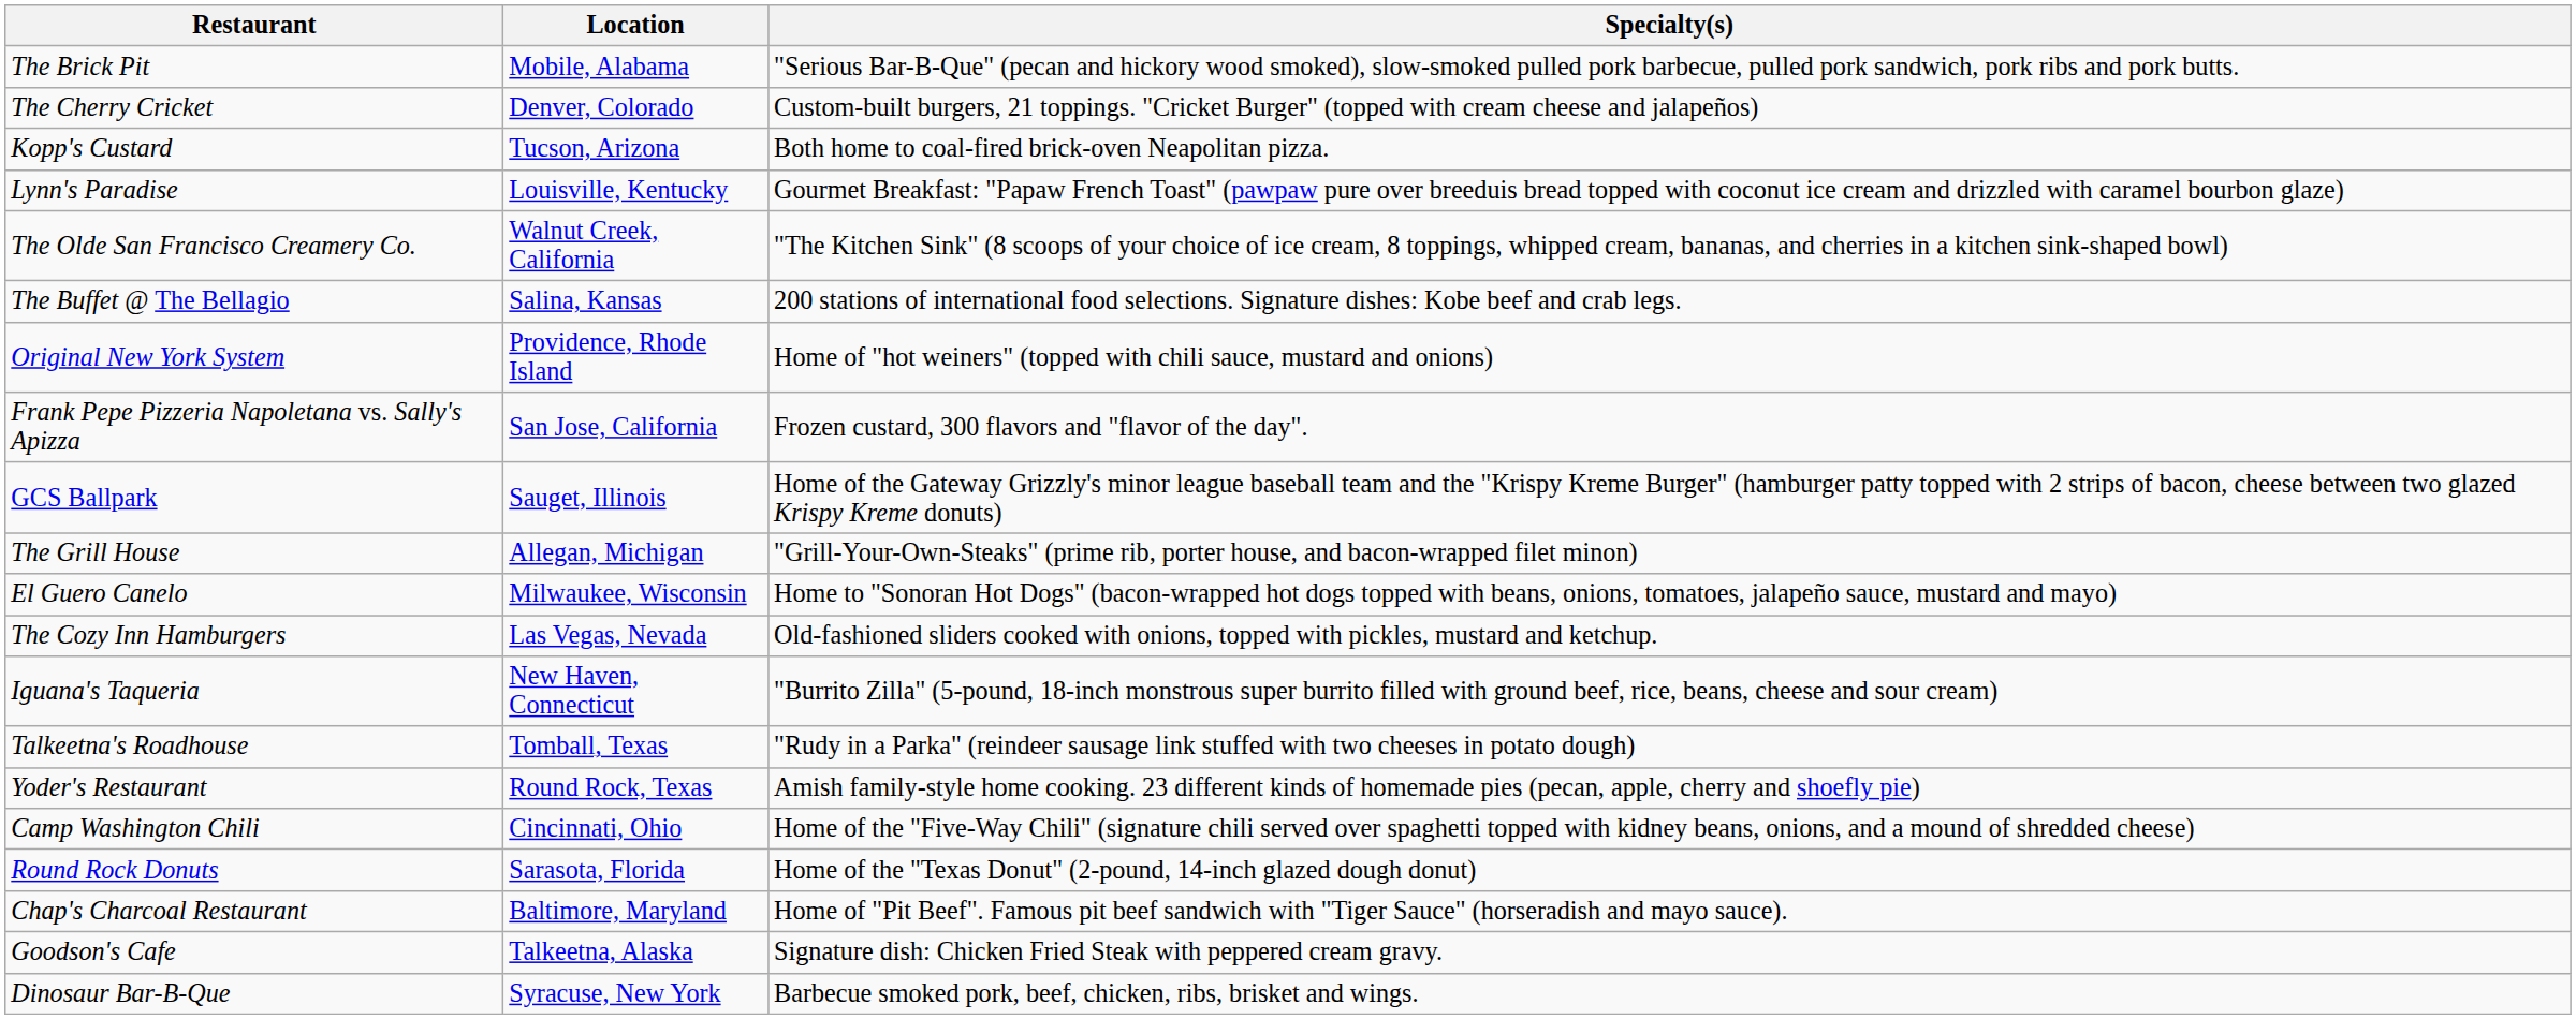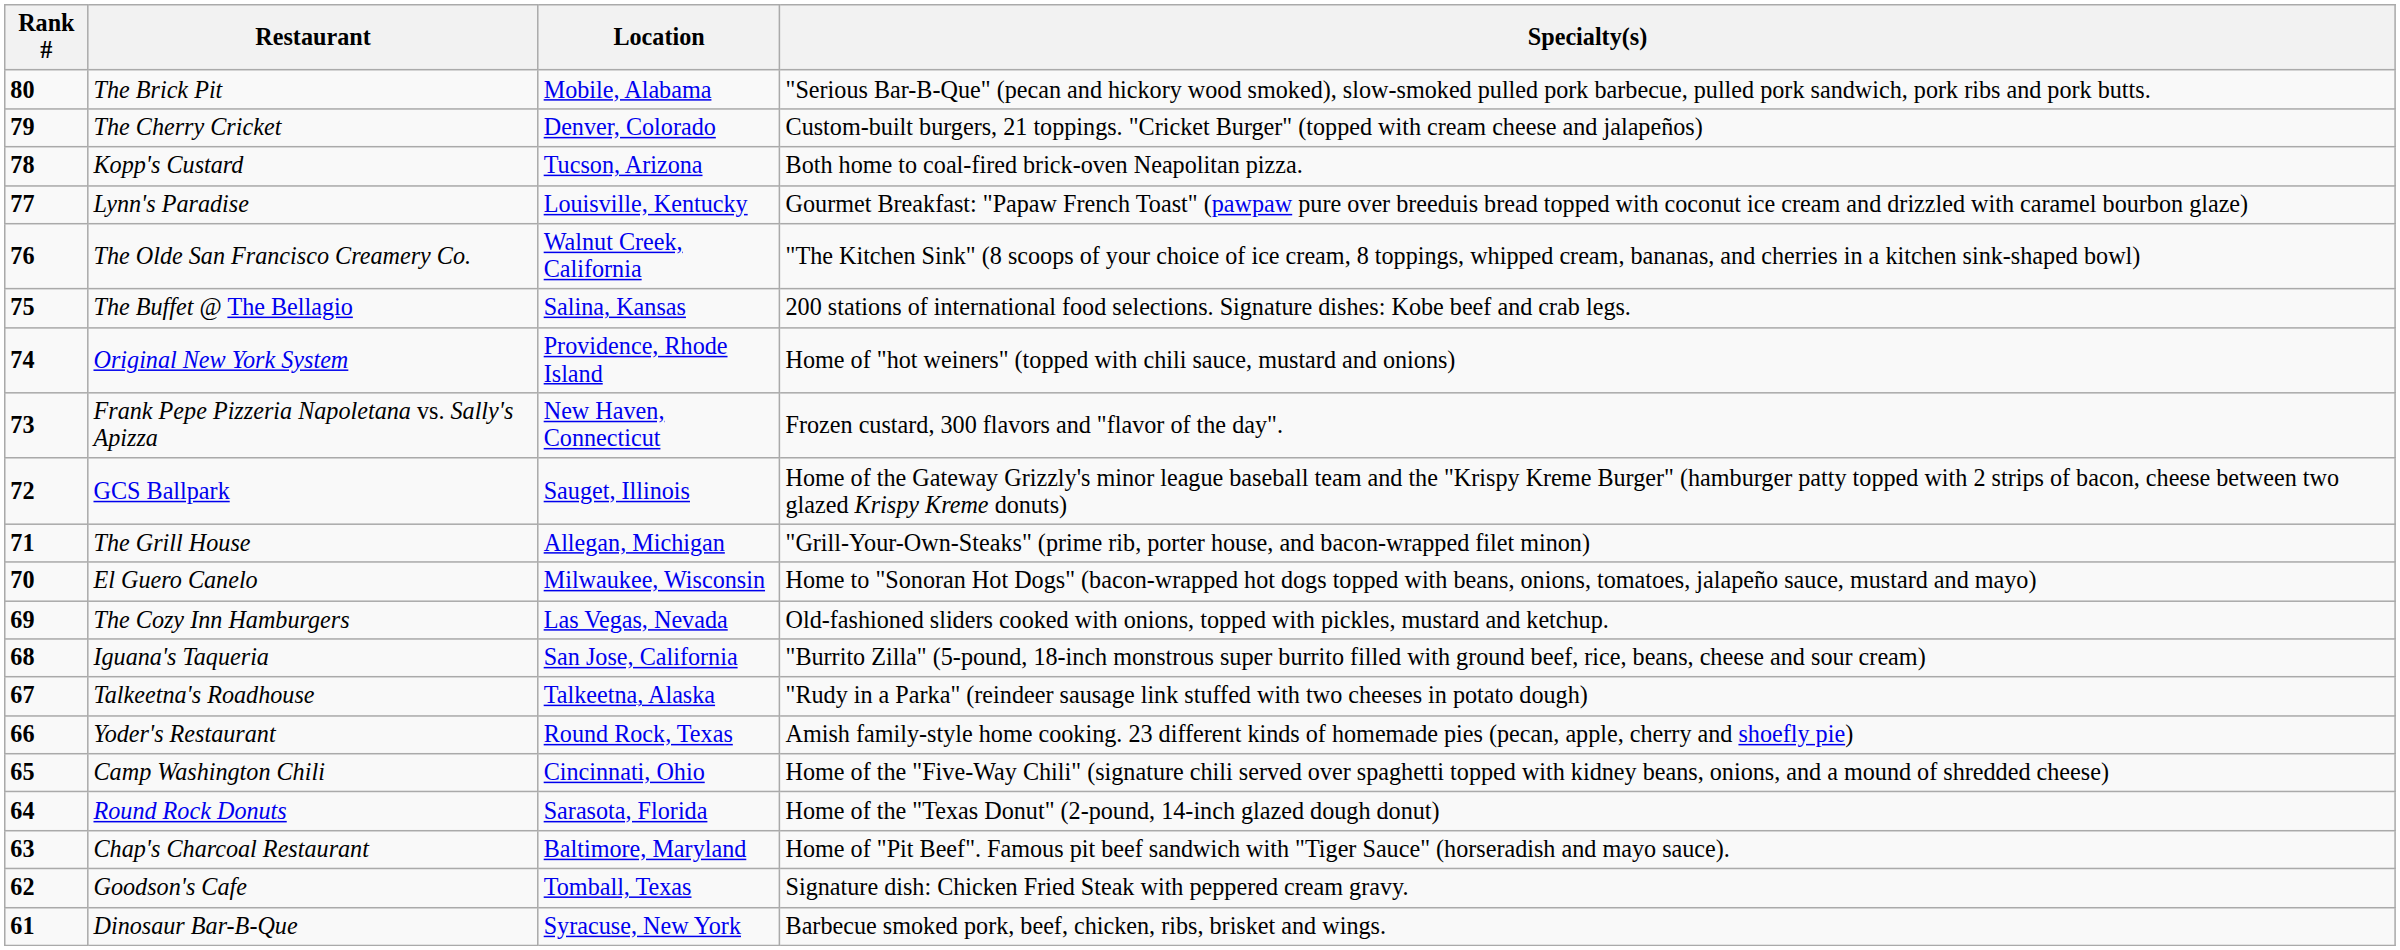+ column: Rank # | 80 | 79 | 78 | 77 | 76 | 75 | 74 | 73 | 72 | 71 | 70 | 69 | 68 | 67 | 66 | 65 | 64 | 63 | 62 | 61
Frank Pepe Pizzeria Napoletana vs. Sally's Apizza | Location: San Jose, California -> New Haven, Connecticut
Iguana's Taqueria | Location: New Haven, Connecticut -> San Jose, California
Talkeetna's Roadhouse | Location: Tomball, Texas -> Talkeetna, Alaska
Goodson's Cafe | Location: Talkeetna, Alaska -> Tomball, Texas
